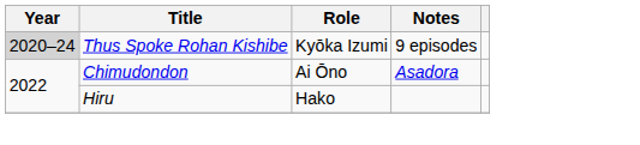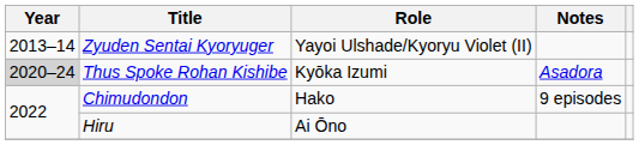+ row: 2013–14 | Zyuden Sentai Kyoryuger | Yayoi Ulshade/Kyoryu Violet (II)
Thus Spoke Rohan Kishibe | Notes: 9 episodes -> Asadora
Chimudondon | Role: Ai Ōno -> Hako
Chimudondon | Notes: Asadora -> 9 episodes
Hiru | Role: Hako -> Ai Ōno
